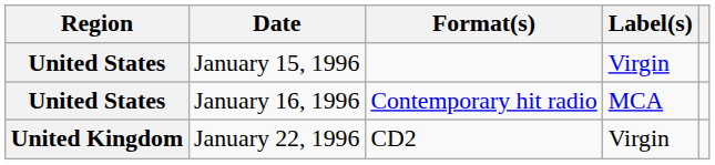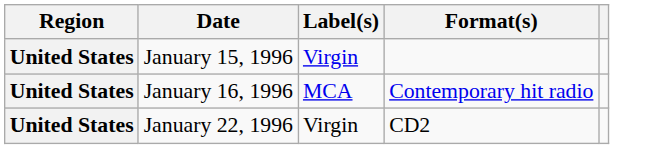columns swapped: Format(s) <-> Label(s)
January 22, 1996 | Region: United Kingdom -> United States
